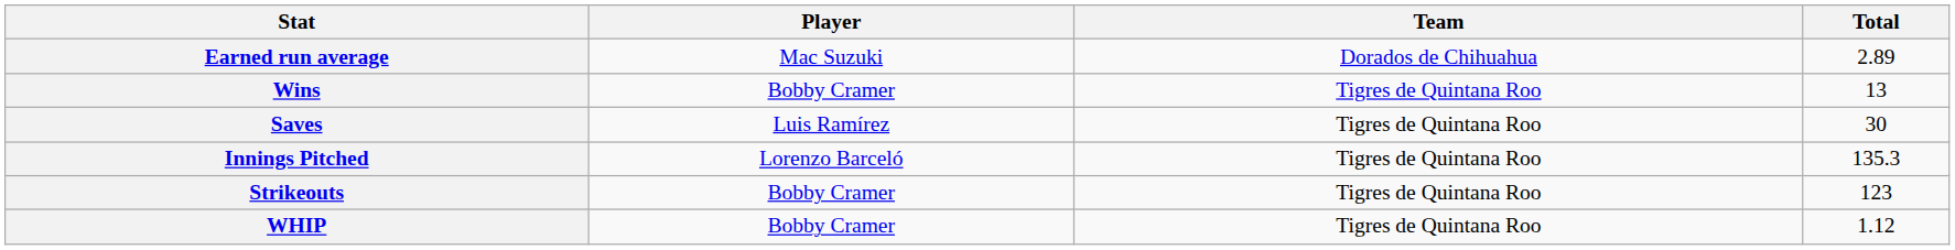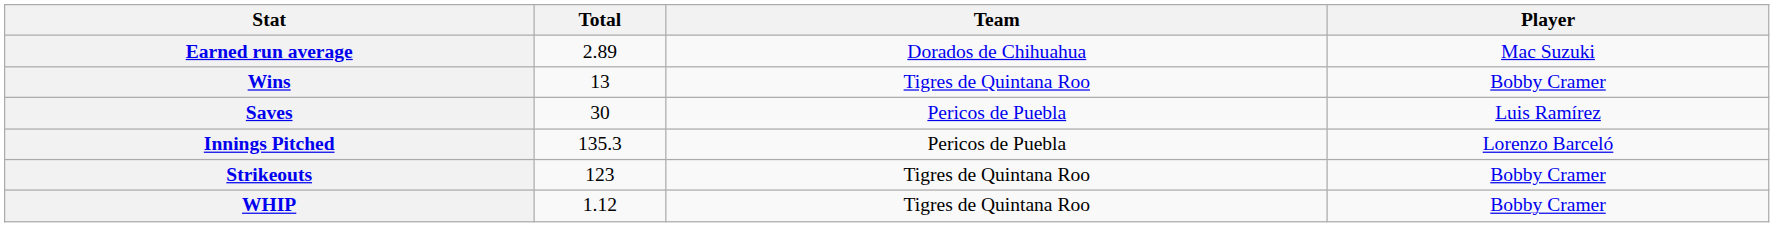columns swapped: Player <-> Total
Saves | Team: Tigres de Quintana Roo -> Pericos de Puebla
Innings Pitched | Team: Tigres de Quintana Roo -> Pericos de Puebla
